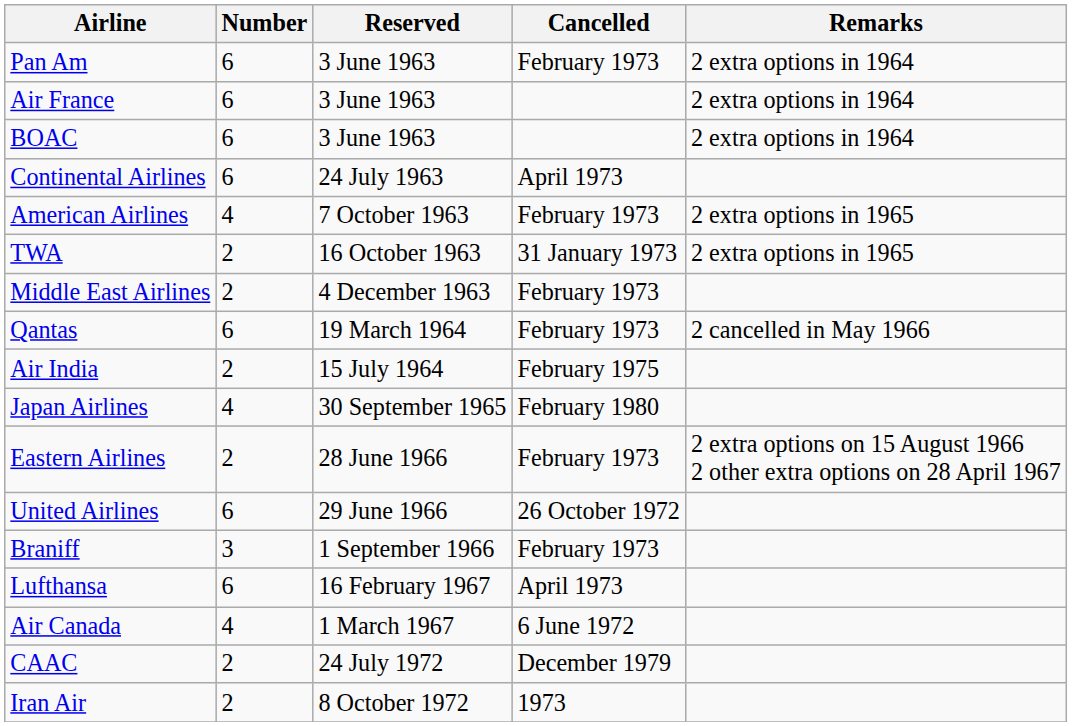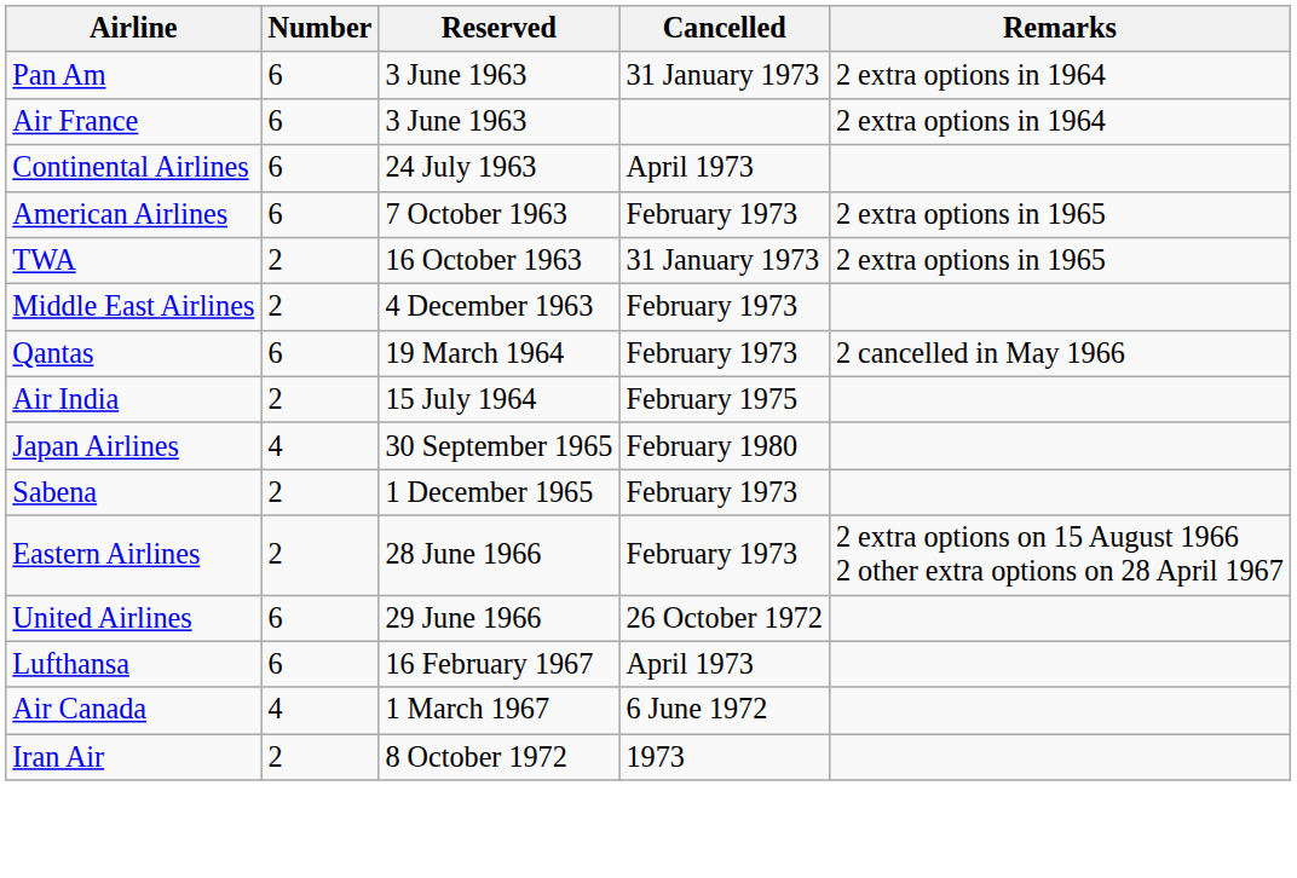Pan Am | Cancelled: February 1973 -> 31 January 1973
- row: BOAC | 6 | 3 June 1963 | 2 extra options in 1964
American Airlines | Number: 4 -> 6
+ row: Sabena | 2 | 1 December 1965 | February 1973
- row: Braniff | 3 | 1 September 1966 | February 1973
- row: CAAC | 2 | 24 July 1972 | December 1979
